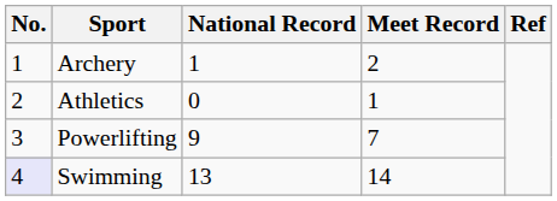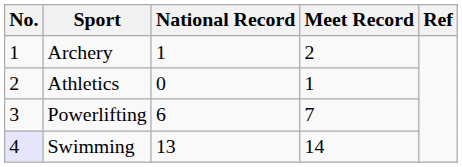Powerlifting | National Record: 9 -> 6
